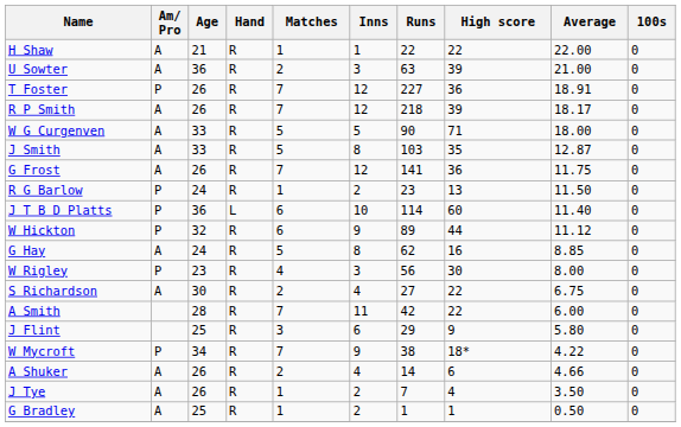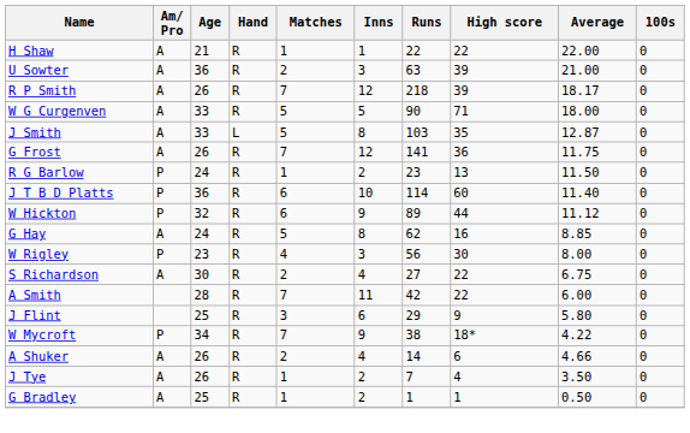- row: T Foster | P | 26 | R | 7 | 12 | 227 | 36 | 18.91 | 0
J Smith | Hand: R -> L
J T B D Platts | Hand: L -> R
